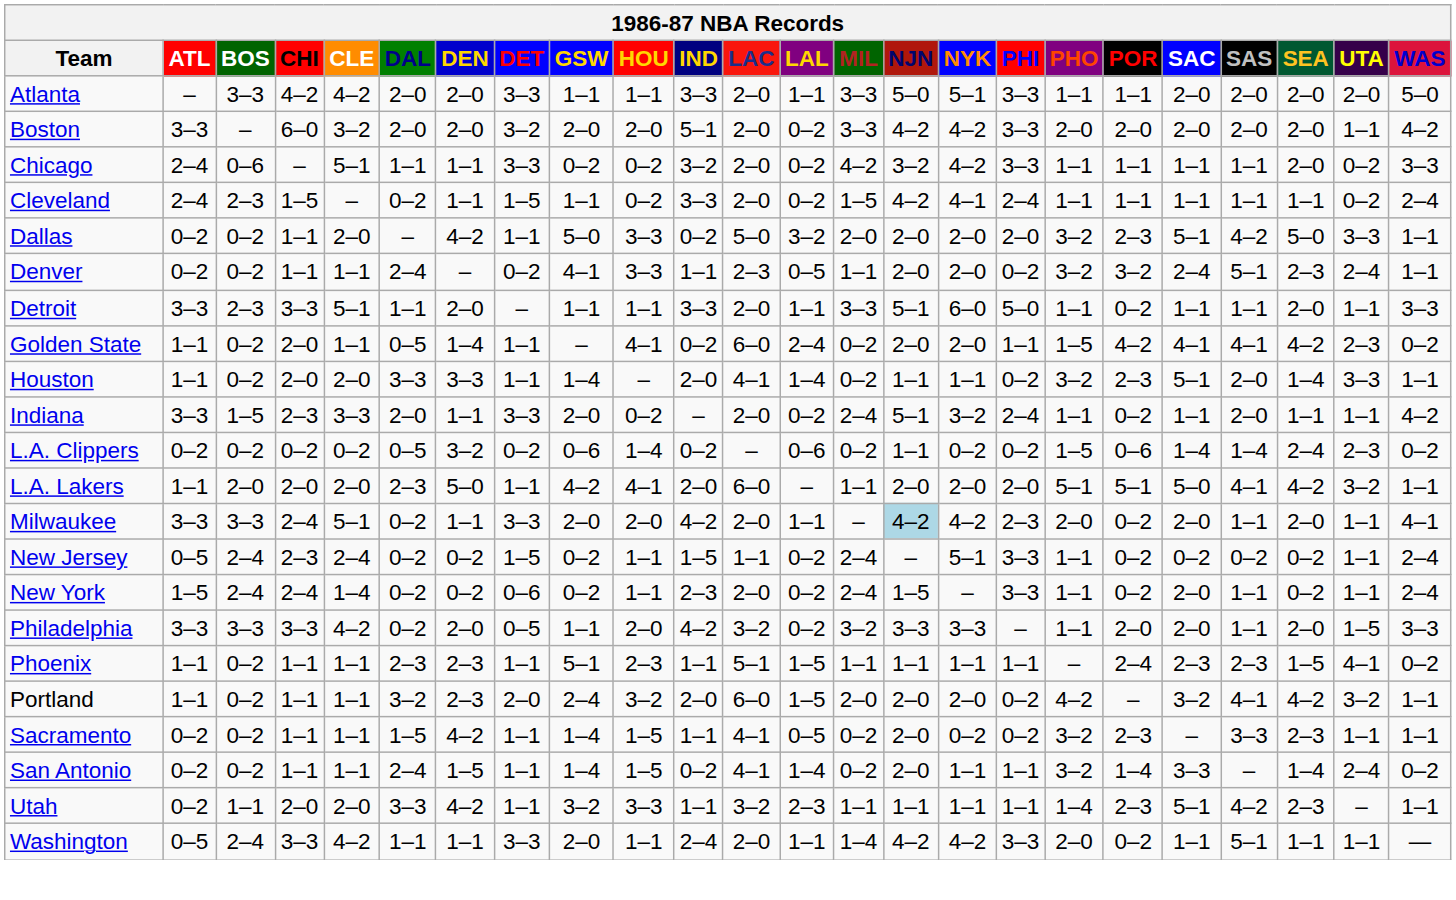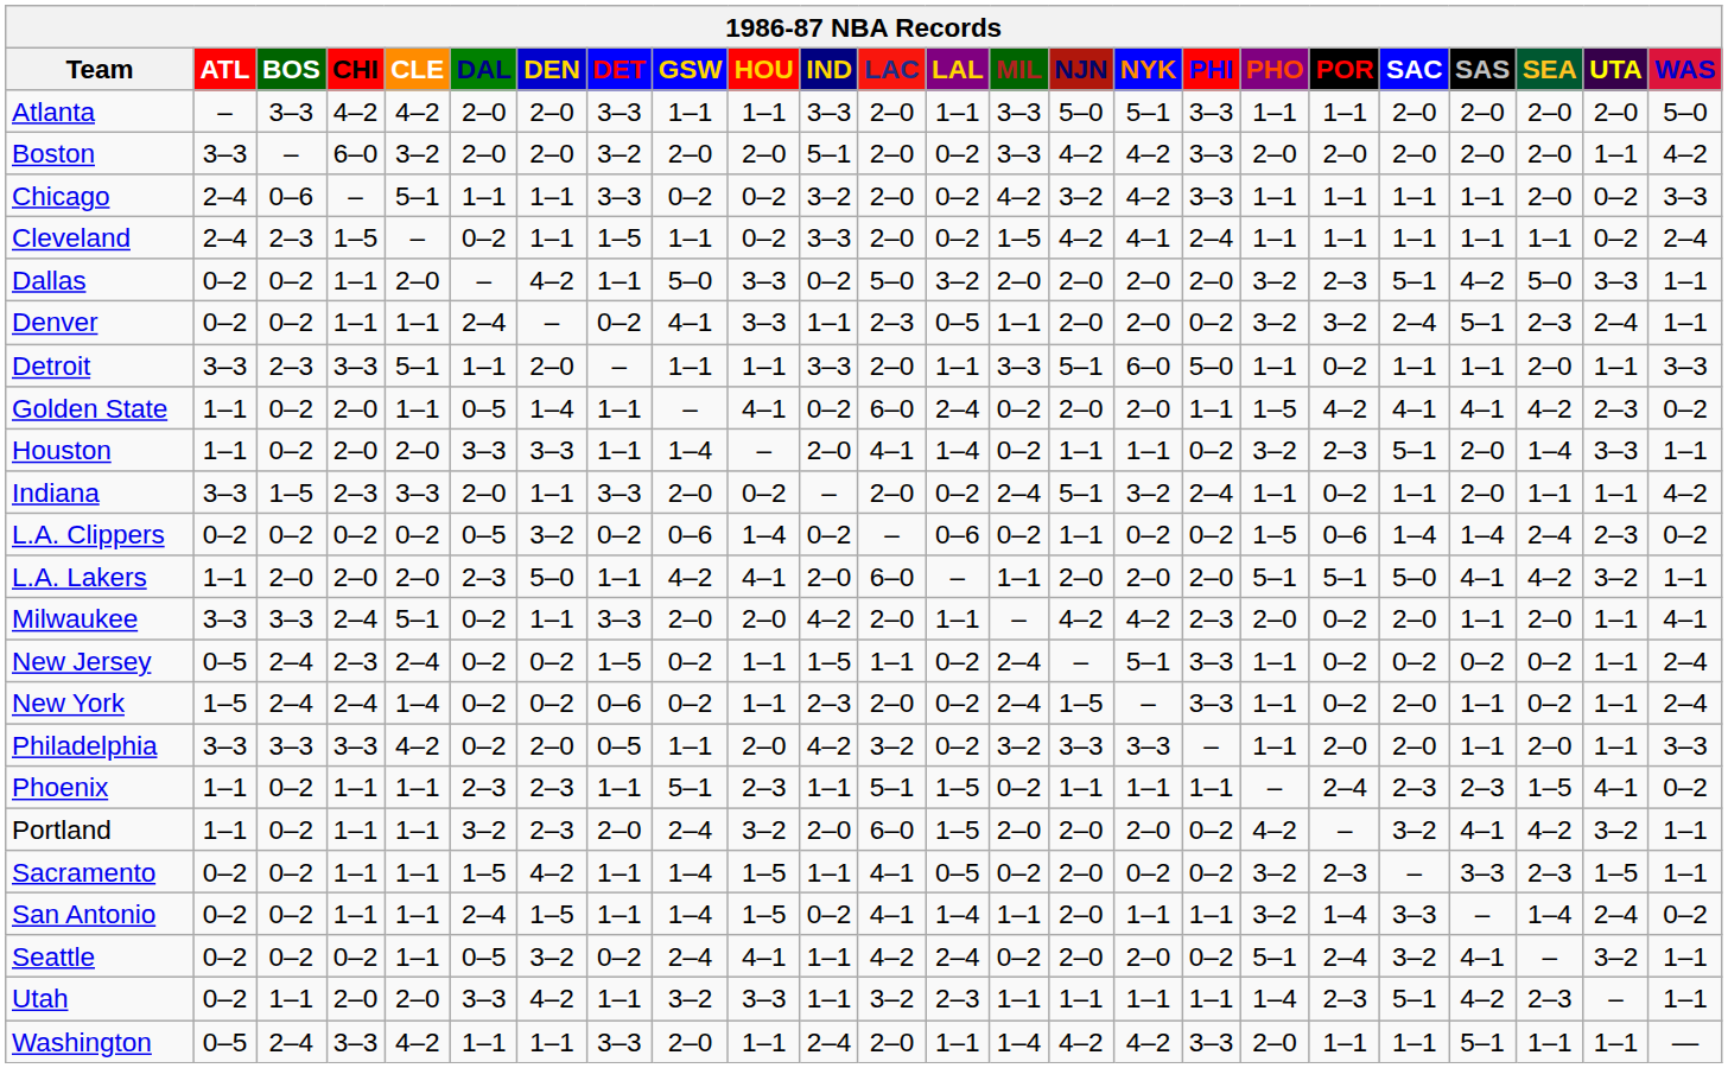Milwaukee | NJN: lightblue background -> no background
Philadelphia | UTA: 1–5 -> 1–1
Phoenix | MIL: 1–1 -> 0–2
Sacramento | UTA: 1–1 -> 1–5
San Antonio | MIL: 0–2 -> 1–1
+ row: Seattle | 0–2 | 0–2 | 0–2 | 1–1 | 0–5 | 3–2 | 0–2 | 2–4 | 4–1 | 1–1 | 4–2 | 2–4 | 0–2 | 2–0 | 2–0 | 0–2 | 5–1 | 2–4 | 3–2 | 4–1 | – | 3–2 | 1–1
Washington | POR: 0–2 -> 1–1
